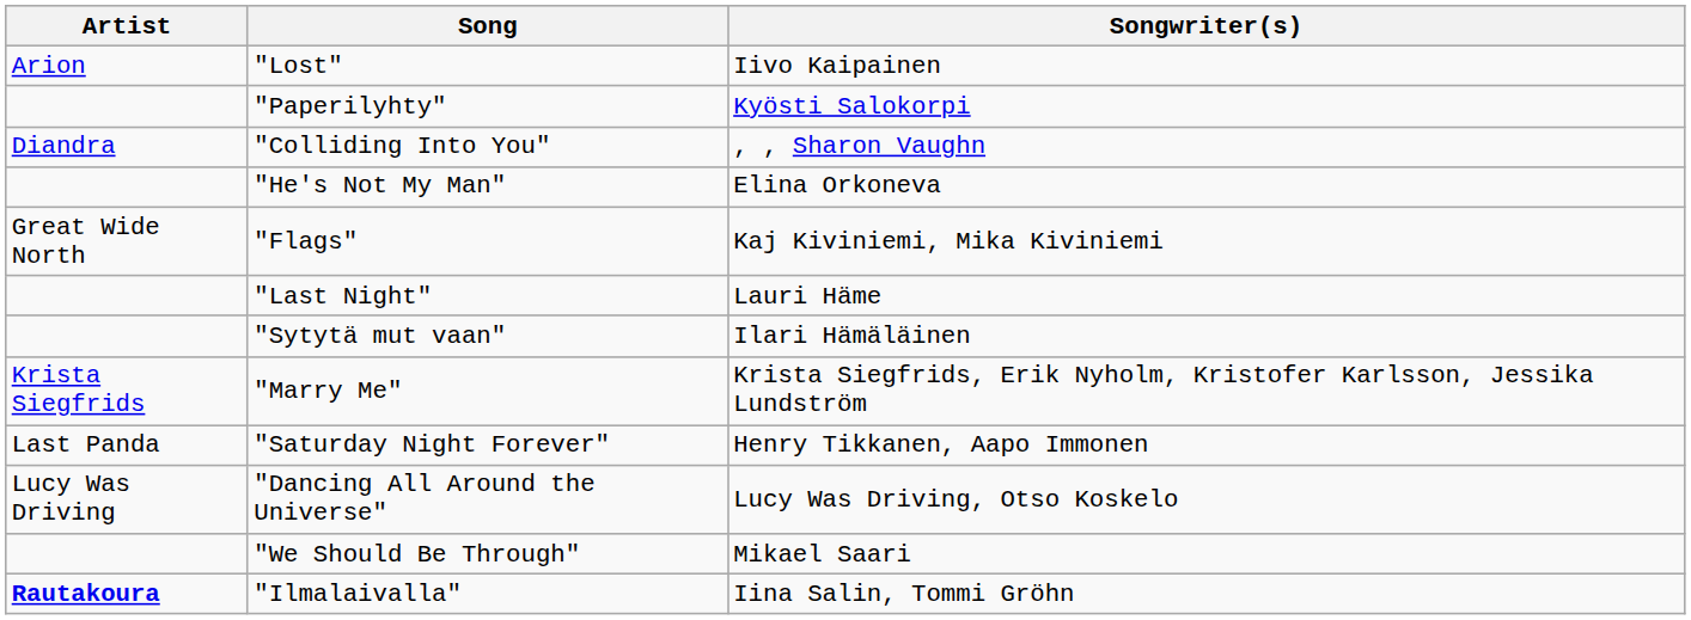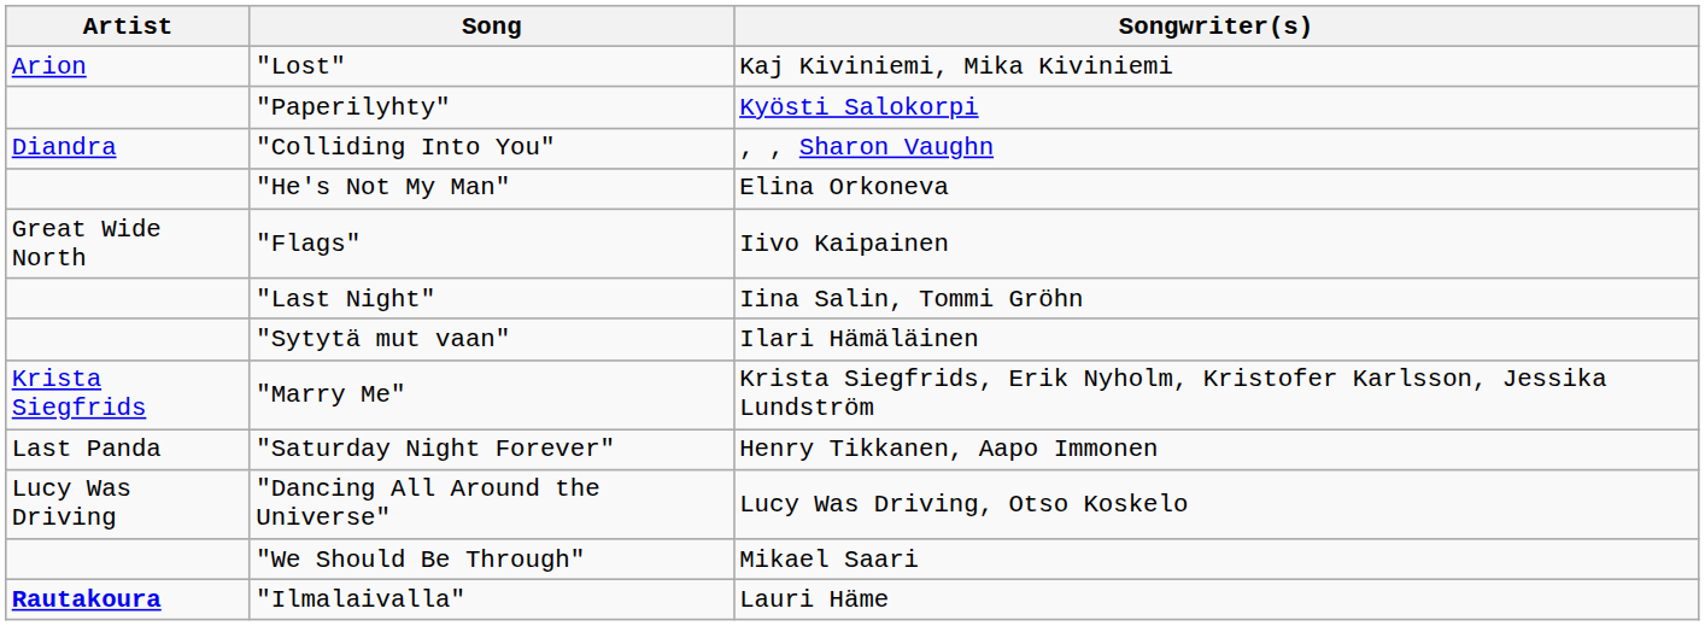"Lost" | Songwriter(s): Iivo Kaipainen -> Kaj Kiviniemi, Mika Kiviniemi
"Flags" | Songwriter(s): Kaj Kiviniemi, Mika Kiviniemi -> Iivo Kaipainen
"Last Night" | Songwriter(s): Lauri Häme -> Iina Salin, Tommi Gröhn
"Ilmalaivalla" | Songwriter(s): Iina Salin, Tommi Gröhn -> Lauri Häme
